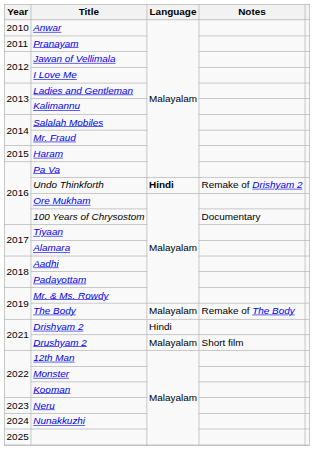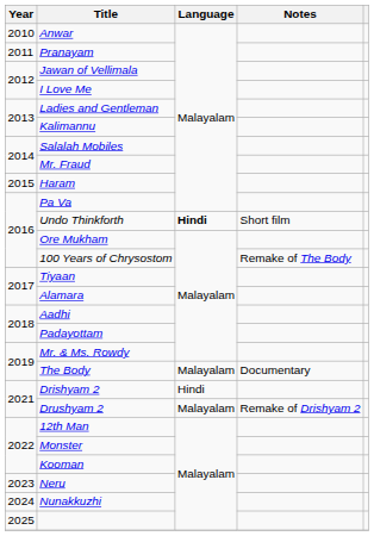Undo Thinkforth | Notes: Remake of Drishyam 2 -> Short film
100 Years of Chrysostom | Notes: Documentary -> Remake of The Body
The Body | Notes: Remake of The Body -> Documentary
Drushyam 2 | Notes: Short film -> Remake of Drishyam 2
